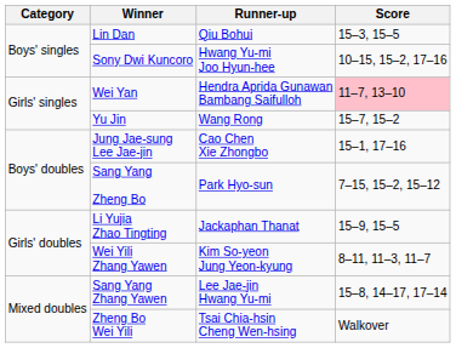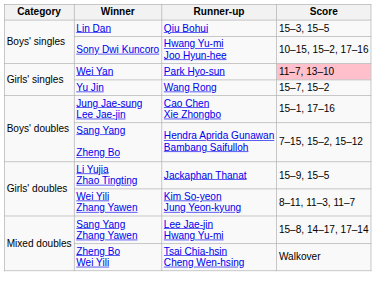Wei Yan | Runner-up: Hendra Aprida Gunawan Bambang Saifulloh -> Park Hyo-sun
Sang Yang Zheng Bo | Runner-up: Park Hyo-sun -> Hendra Aprida Gunawan Bambang Saifulloh
